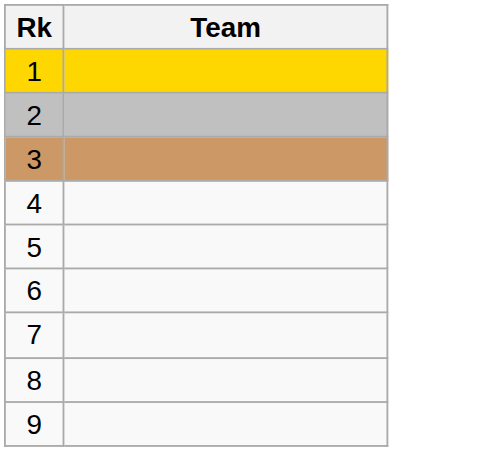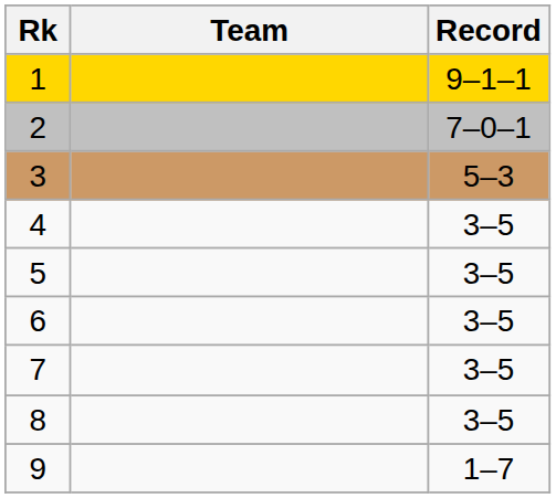+ column: Record | 9–1–1 | 7–0–1 | 5–3 | 3–5 | 3–5 | 3–5 | 3–5 | 3–5 | 1–7
